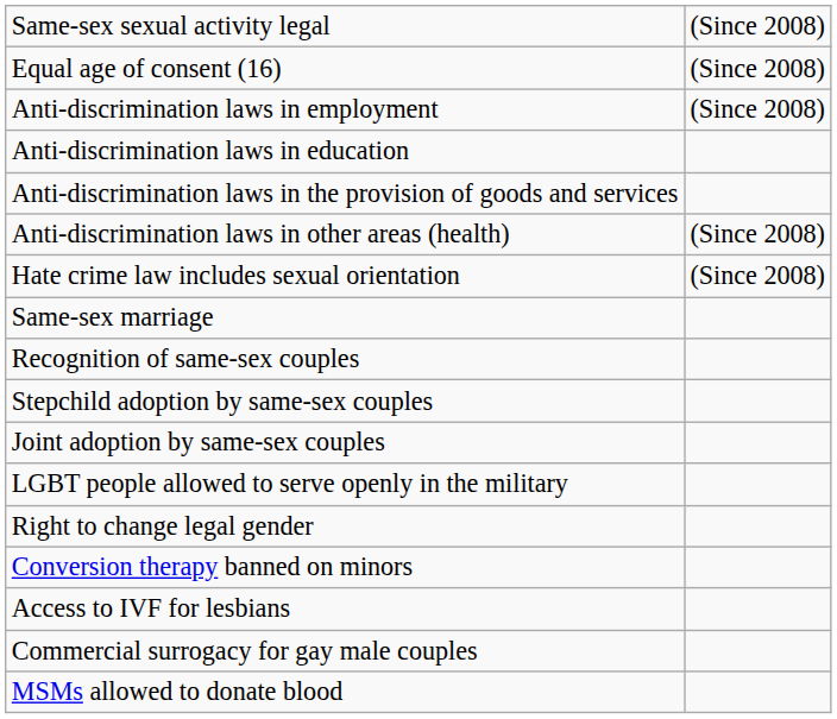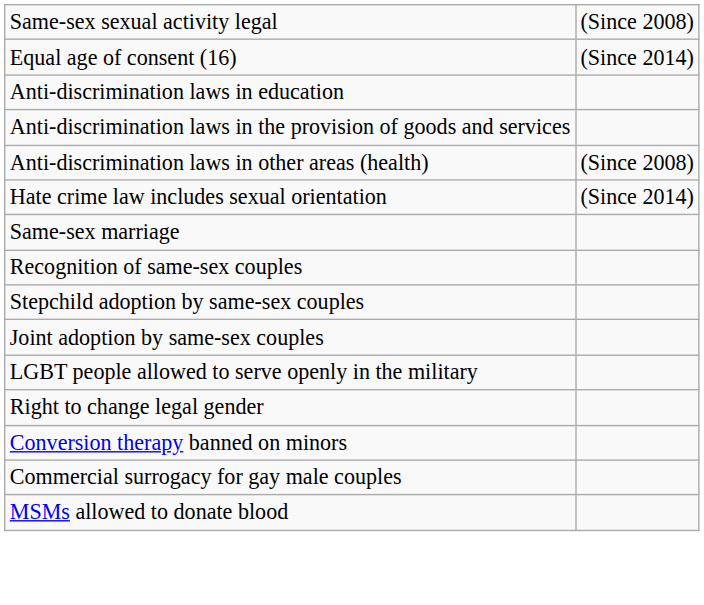Equal age of consent (16) | column 2: (Since 2008) -> (Since 2014)
- row: Anti-discrimination laws in employment | (Since 2008)
Hate crime law includes sexual orientation | column 2: (Since 2008) -> (Since 2014)
- row: Access to IVF for lesbians
